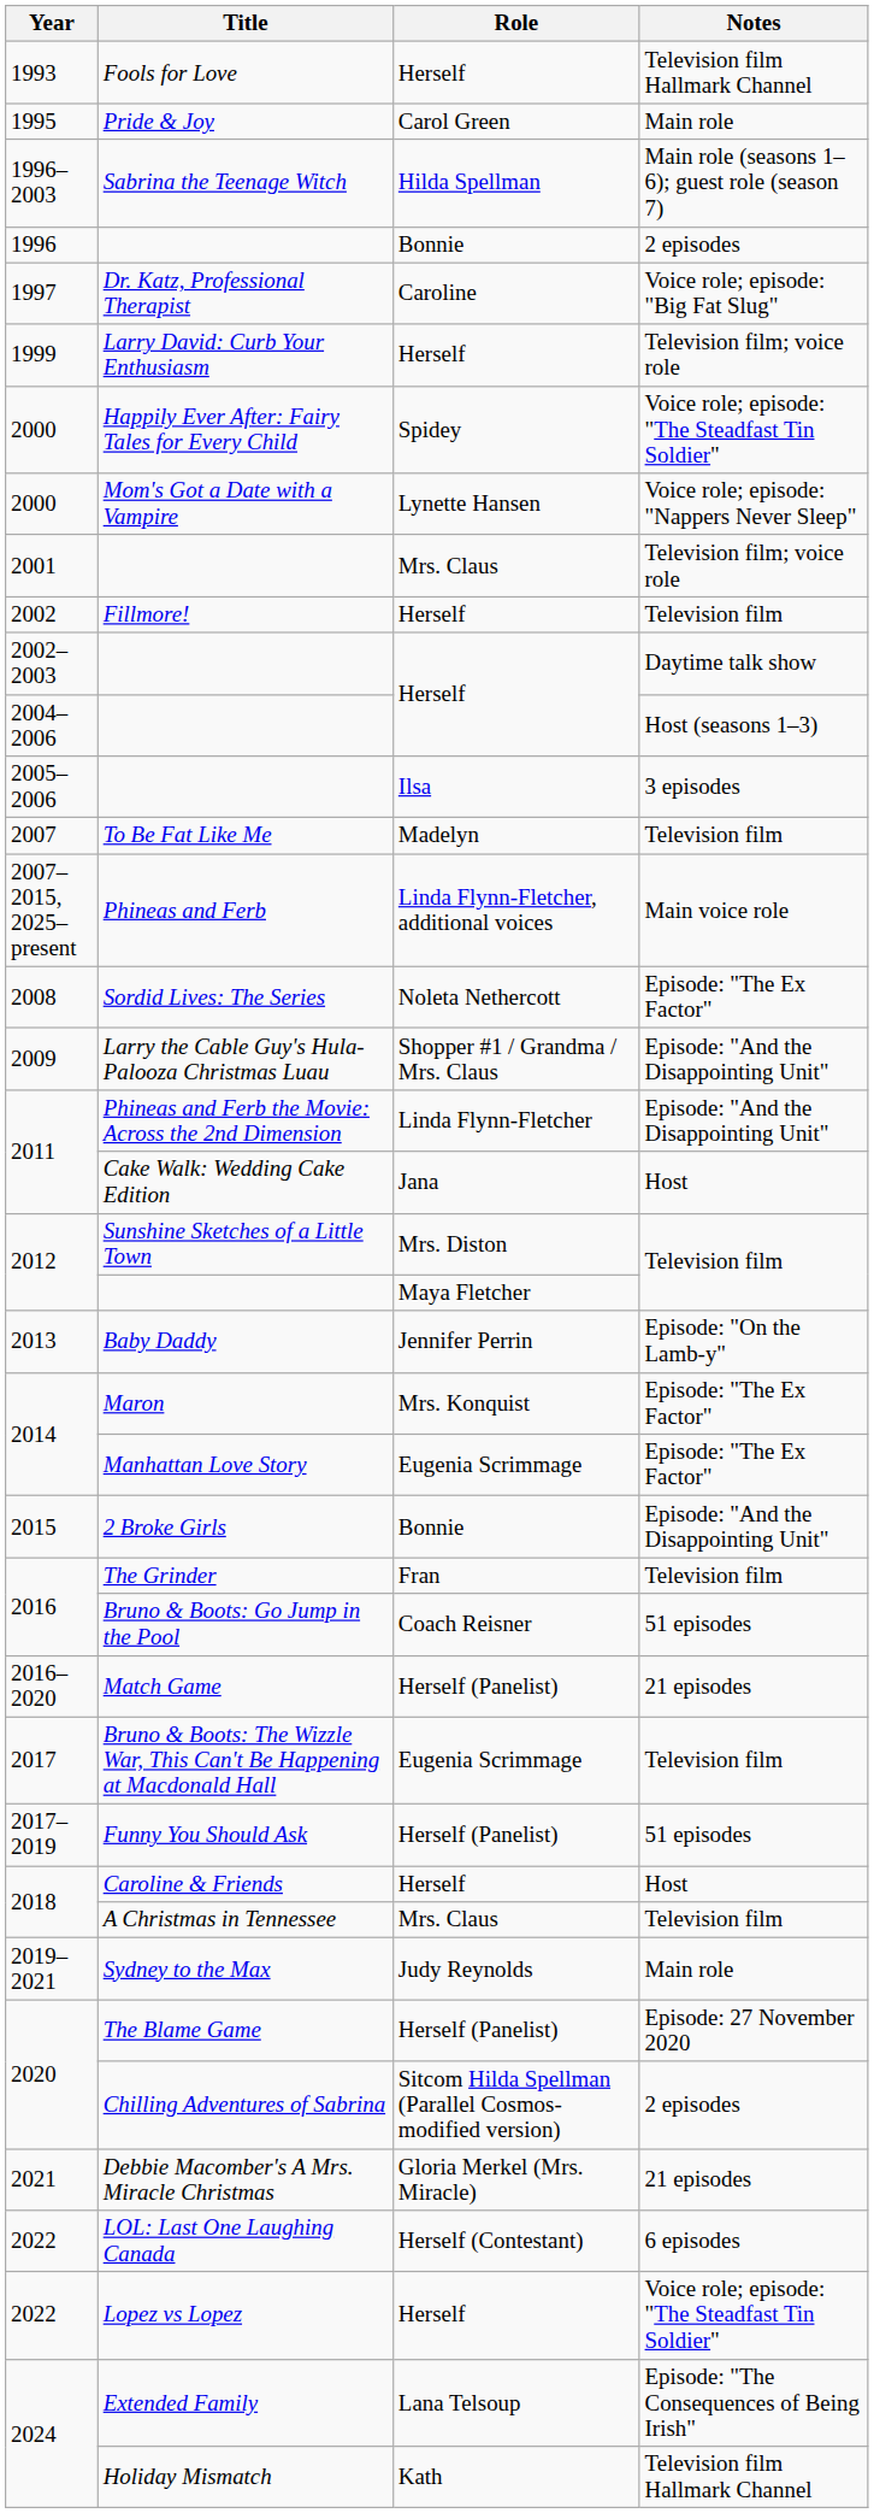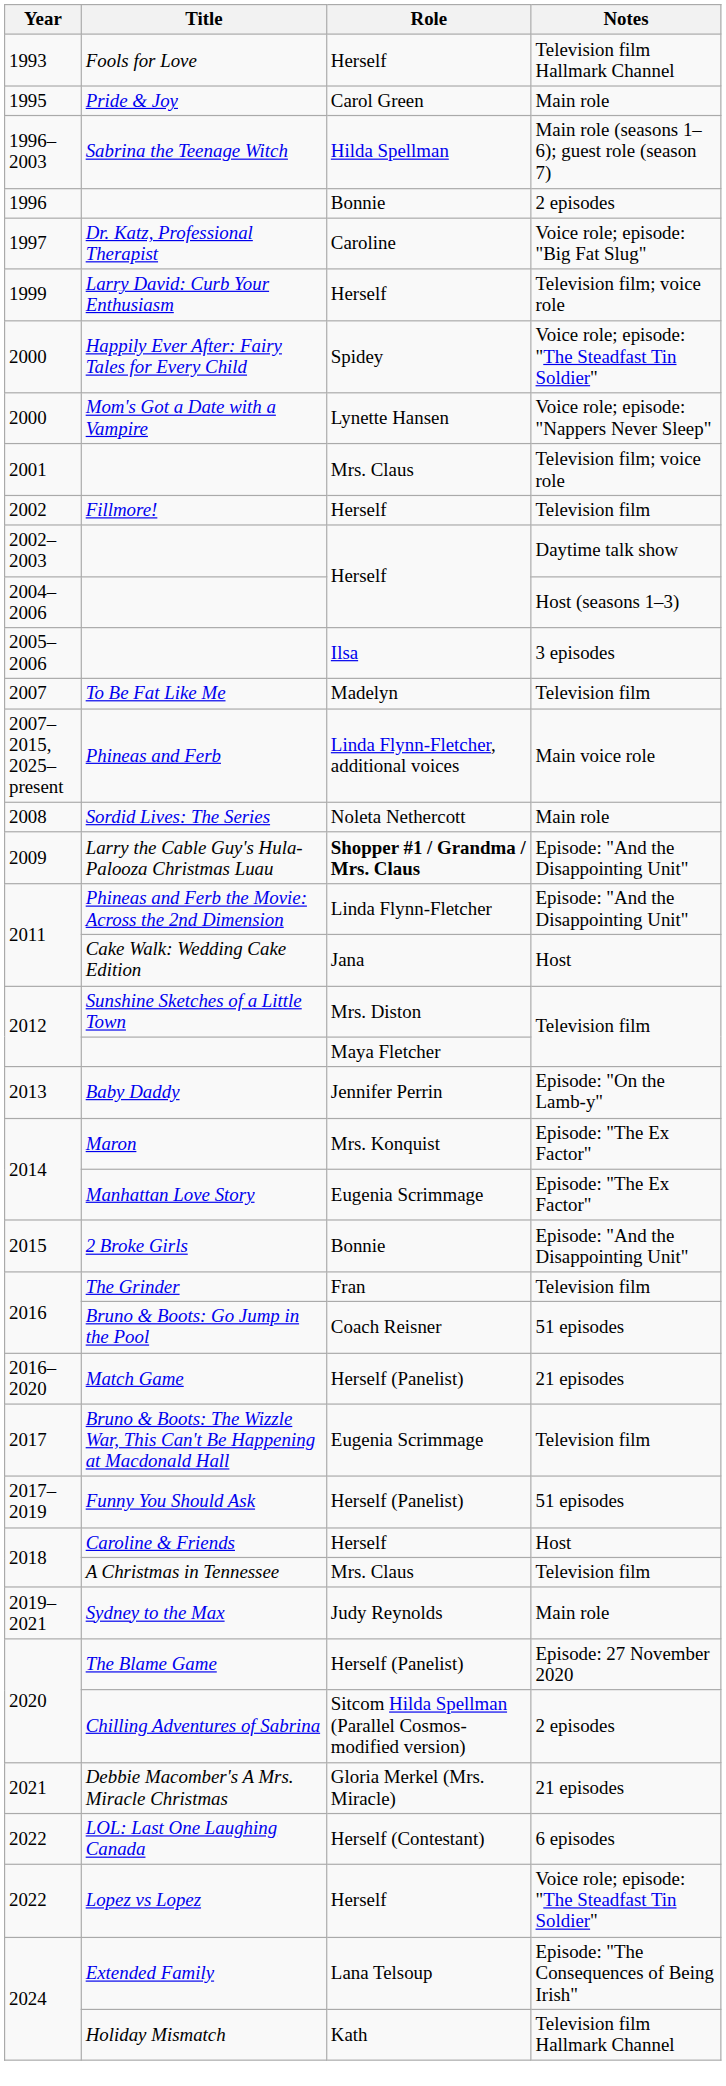Sordid Lives: The Series | Notes: Episode: "The Ex Factor" -> Main role
Larry the Cable Guy's Hula-Palooza Christmas Luau | Role: normal -> bold
